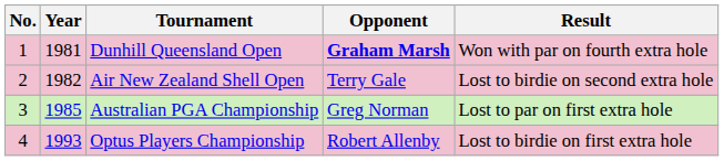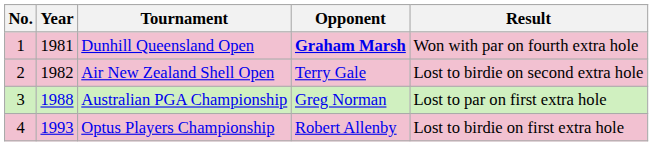Australian PGA Championship | Year: 1985 -> 1988
